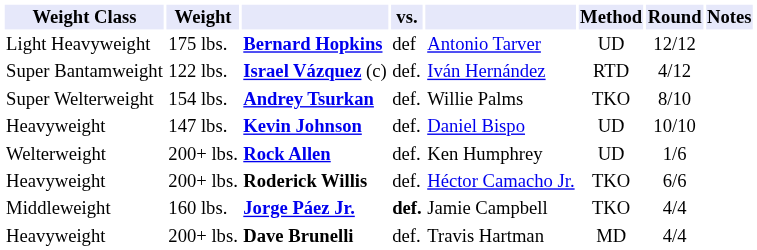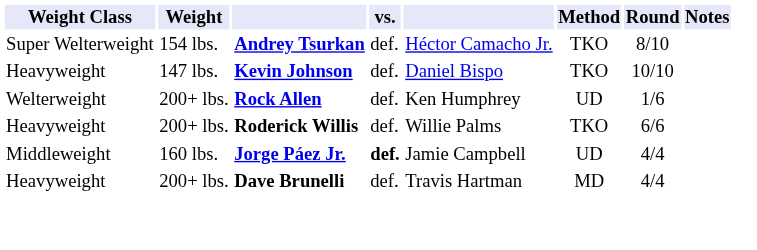- row: Light Heavyweight | 175 lbs. | Bernard Hopkins | def | Antonio Tarver | UD | 12/12
- row: Super Bantamweight | 122 lbs. | Israel Vázquez (c) | def. | Iván Hernández | RTD | 4/12
Andrey Tsurkan | column 5: Willie Palms -> Héctor Camacho Jr.
Kevin Johnson | Method: UD -> TKO
Roderick Willis | column 5: Héctor Camacho Jr. -> Willie Palms
Jorge Páez Jr. | Method: TKO -> UD
